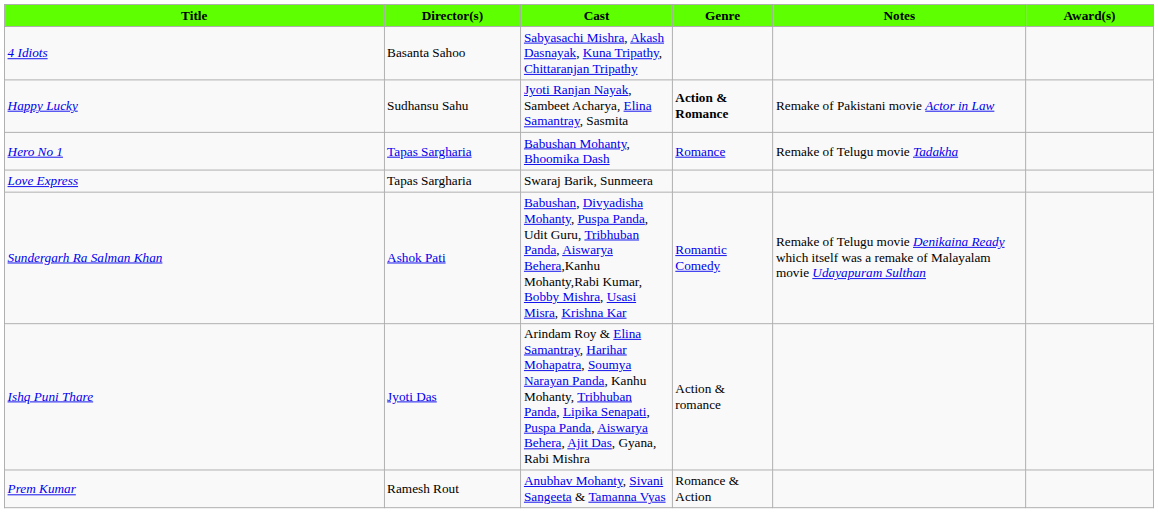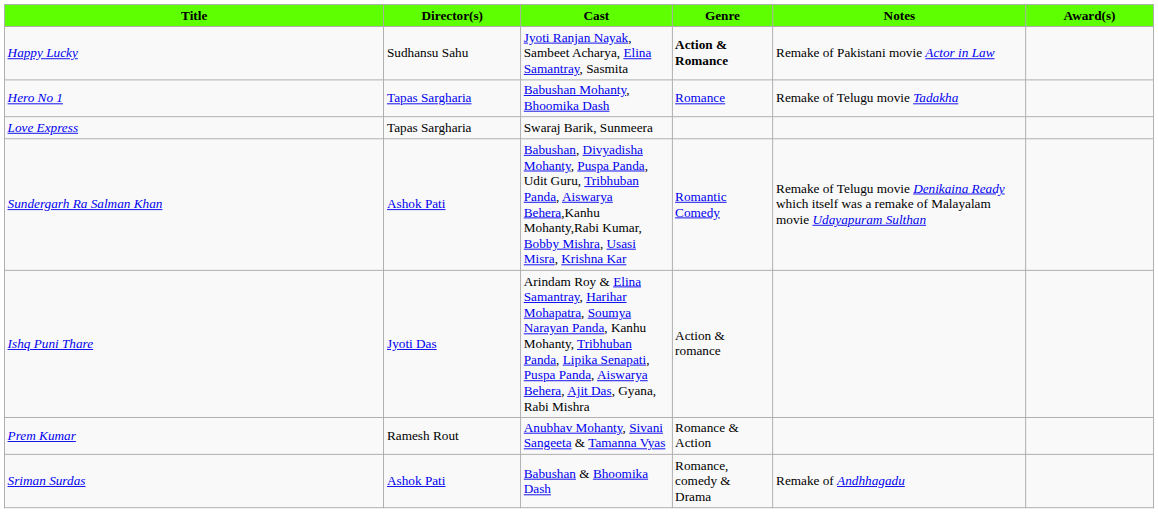- row: 4 Idiots | Basanta Sahoo | Sabyasachi Mishra, Akash Dasnayak, Kuna Tripathy, Chittaranjan Tripathy
+ row: Sriman Surdas | Ashok Pati | Babushan & Bhoomika Dash | Romance, comedy & Drama | Remake of Andhhagadu
